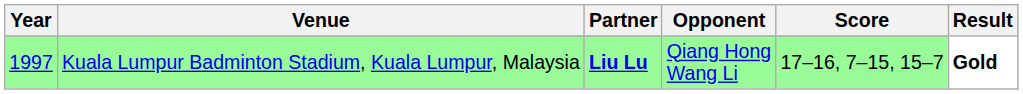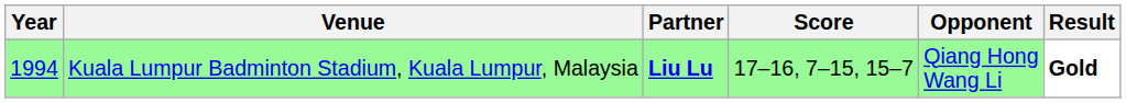columns swapped: Opponent <-> Score
Kuala Lumpur Badminton Stadium, Kuala Lumpur, Malaysia | Year: 1997 -> 1994
